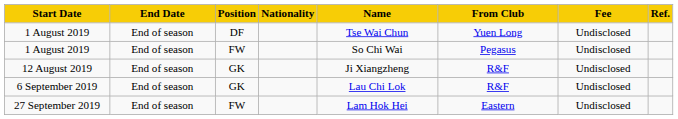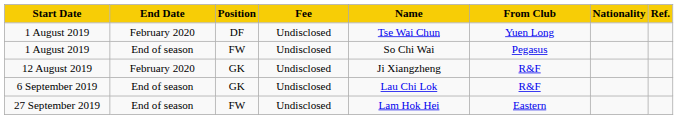columns swapped: Nationality <-> Fee
1 August 2019 / DF | End Date: End of season -> February 2020
12 August 2019 | End Date: End of season -> February 2020
